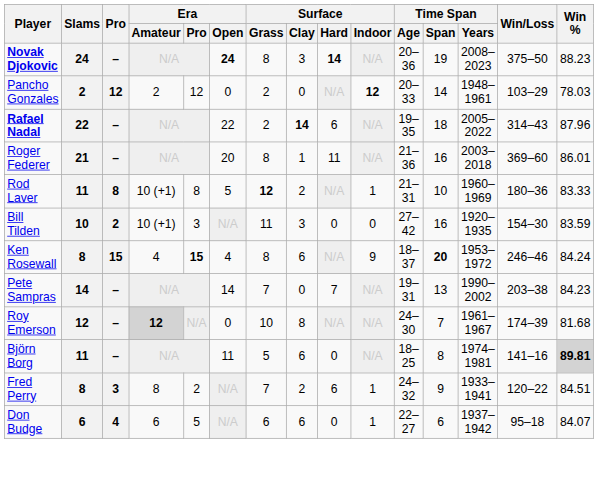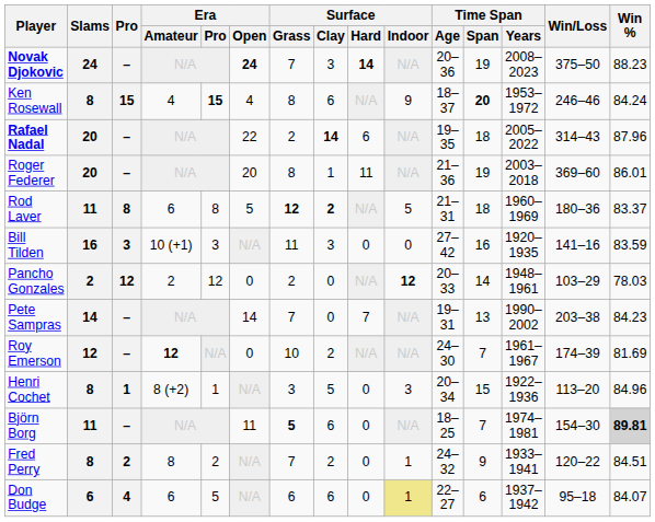Novak Djokovic | Surface / Grass: 8 -> 7
rows swapped: Ken Rosewall <-> Pancho Gonzales
Rafael Nadal | Slams: 22 -> 20
Roger Federer | Slams: 21 -> 20
Roger Federer | Time Span / Span: 16 -> 19
Rod Laver | Era / Amateur: 10 (+1) -> 6
Rod Laver | Surface / Clay: normal -> bold
Rod Laver | Surface / Indoor: 1 -> 5
Rod Laver | Time Span / Span: 10 -> 18
Rod Laver | Win %: 83.33 -> 83.37
Bill Tilden | Slams: 10 -> 16
Bill Tilden | Pro: 2 -> 3
Bill Tilden | Win/Loss: 154–30 -> 141–16
Roy Emerson | Era / Amateur: lightgrey background -> no background
Roy Emerson | Surface / Clay: 8 -> 2
Roy Emerson | Win %: 81.68 -> 81.69
+ row: Henri Cochet | 8 | 1 | 8 (+2) | 1 | N/A | 3 | 5 | 0 | 3 | 20–34 | 15 | 1922–1936 | 113–20 | 84.96
Björn Borg | Surface / Grass: normal -> bold
Björn Borg | Time Span / Span: 8 -> 7
Björn Borg | Win/Loss: 141–16 -> 154–30
Fred Perry | Pro: 3 -> 2
Fred Perry | Surface / Hard: 6 -> 0
Don Budge | Surface / Indoor: no background -> khaki background
